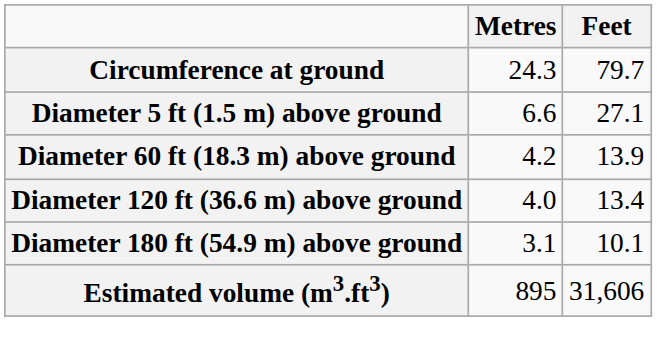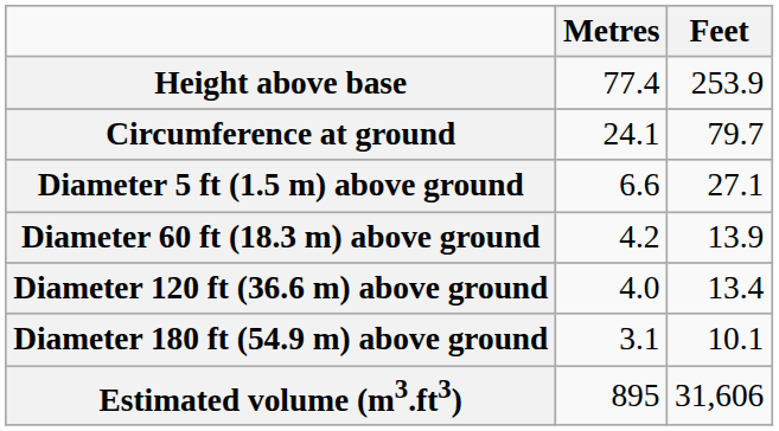+ row: Height above base | 77.4 | 253.9
Circumference at ground | Metres: 24.3 -> 24.1
